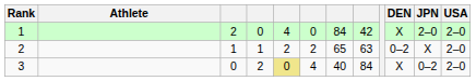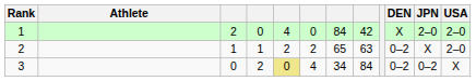3 | column 7: 40 -> 34
3 | DEN: X -> 0–2
3 | USA: 2–0 -> X
